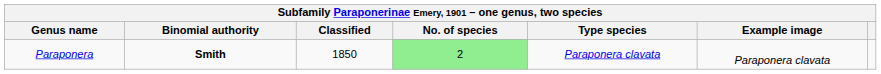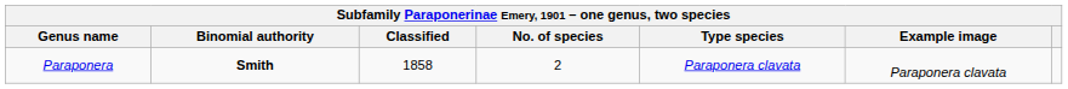Paraponera | Classified: 1850 -> 1858
Paraponera | No. of species: lightgreen background -> no background
